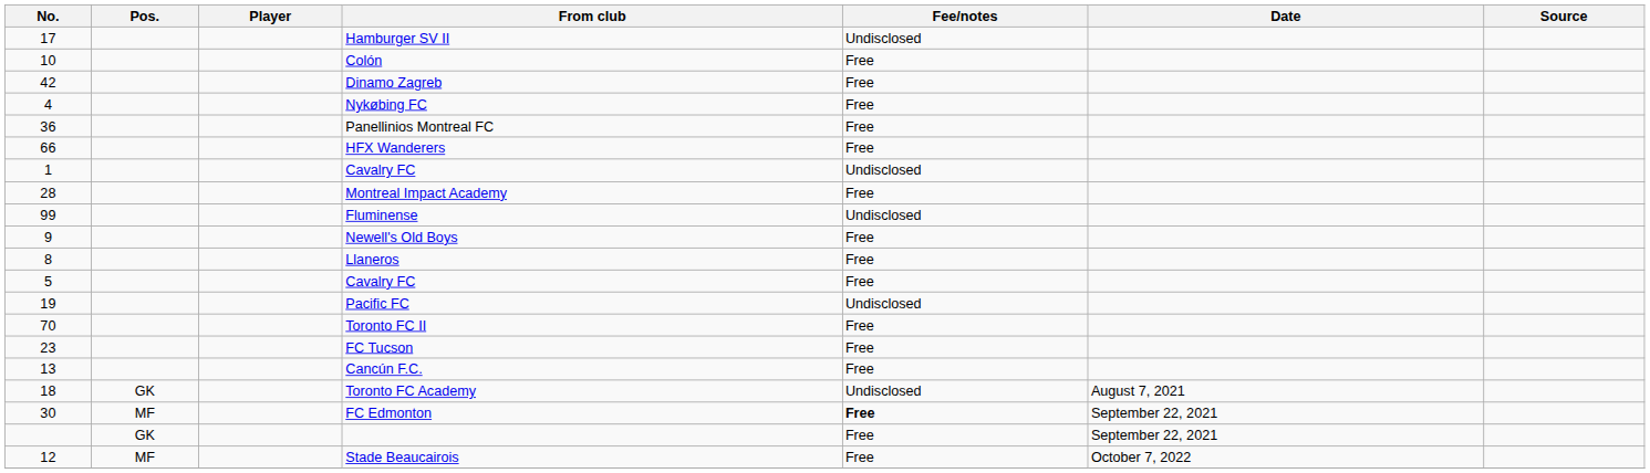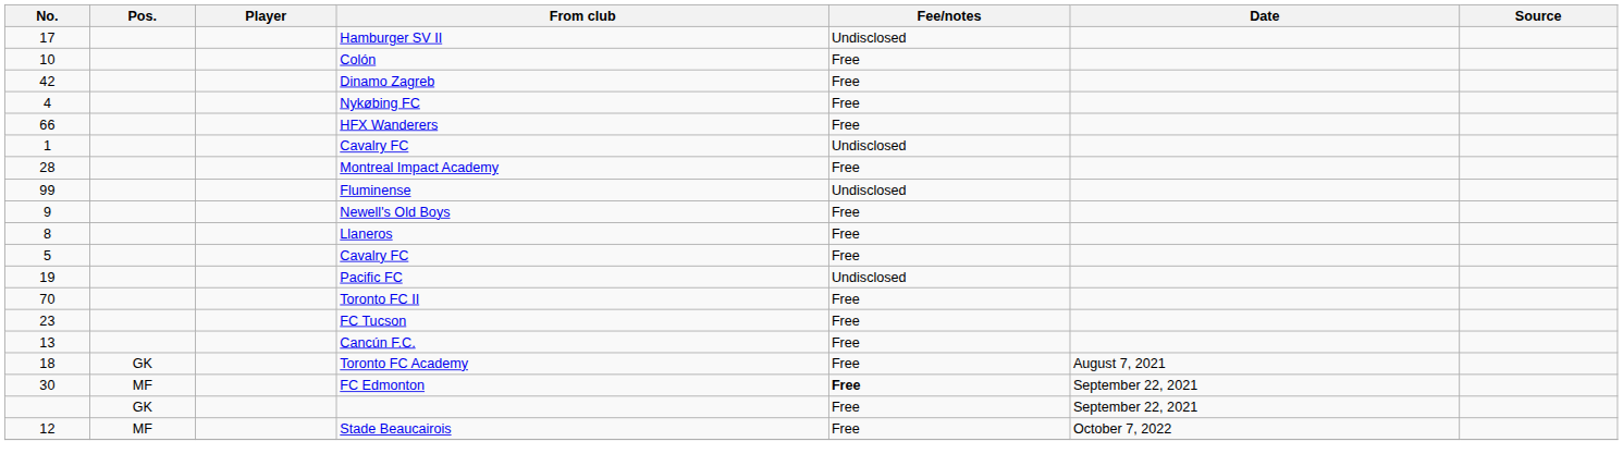- row: 36 | Panellinios Montreal FC | Free
Toronto FC Academy | Fee/notes: Undisclosed -> Free
